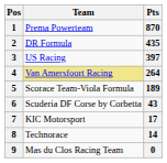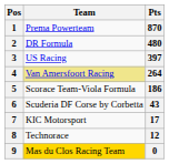2 | Pts: 435 -> 480
5 | Pts: 189 -> 186
8 | Pts: 14 -> 12
9 | Team: no background -> gold background
